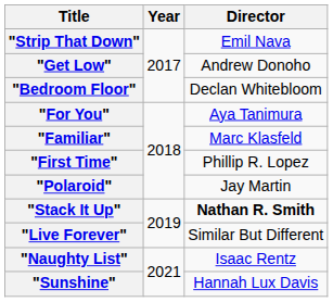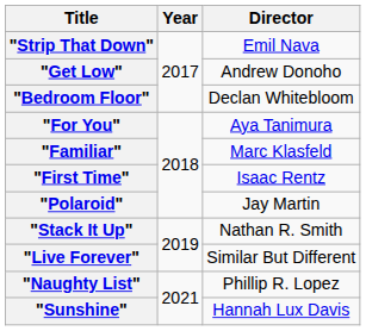"First Time" | Director: Phillip R. Lopez -> Isaac Rentz
"Stack It Up" | Director: bold -> normal
"Naughty List" | Director: Isaac Rentz -> Phillip R. Lopez
